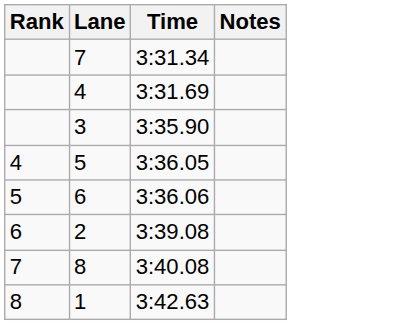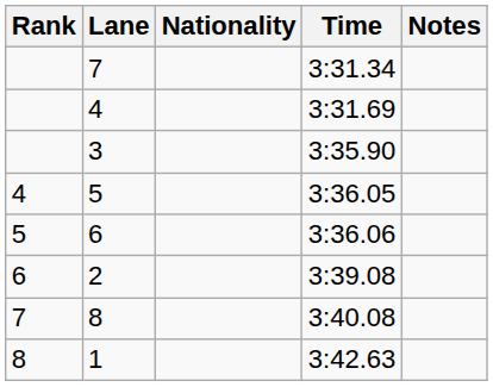+ column: Nationality
